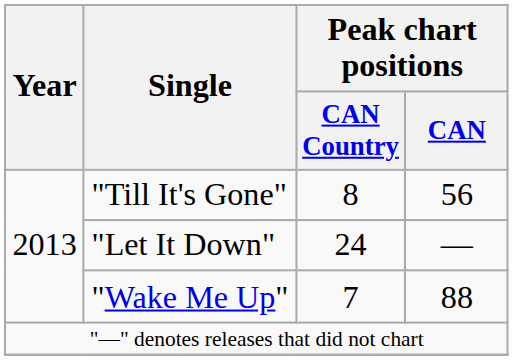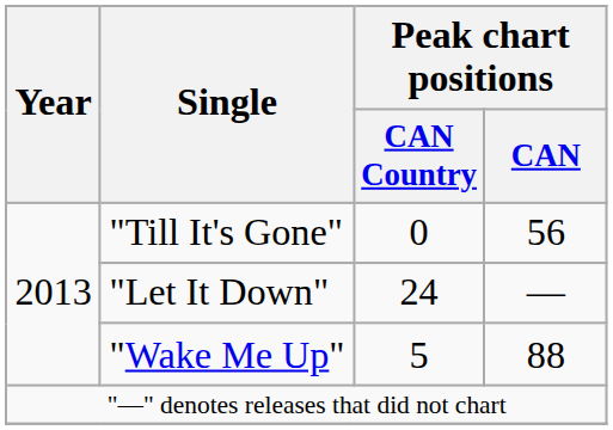"Till It's Gone" | Peak chart positions / CAN Country: 8 -> 0
"Wake Me Up" | Peak chart positions / CAN Country: 7 -> 5
